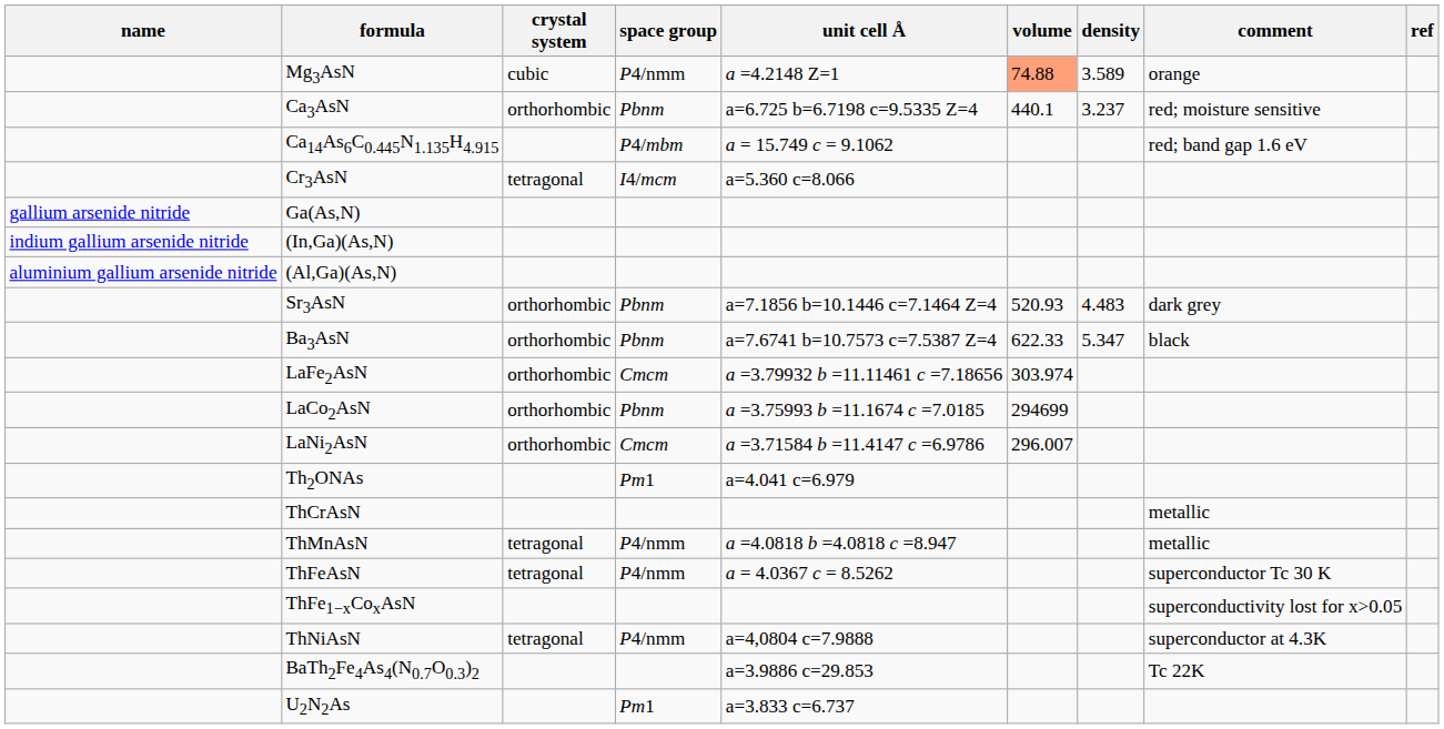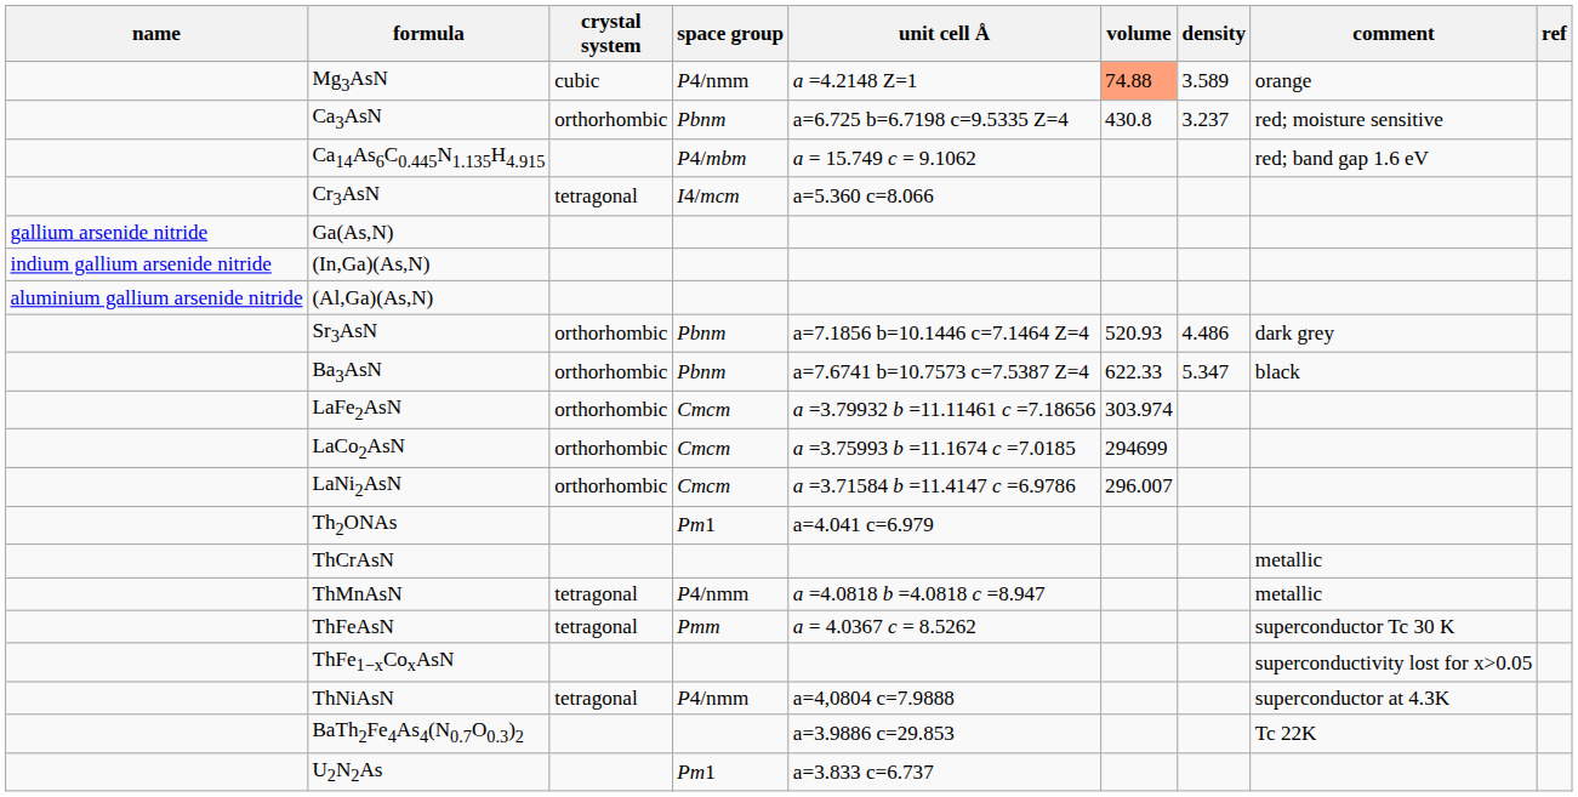Ca3AsN | volume: 440.1 -> 430.8
Sr3AsN | density: 4.483 -> 4.486
LaCo2AsN | space group: Pbnm -> Cmcm
ThFeAsN | space group: P4/nmm -> Pmm
